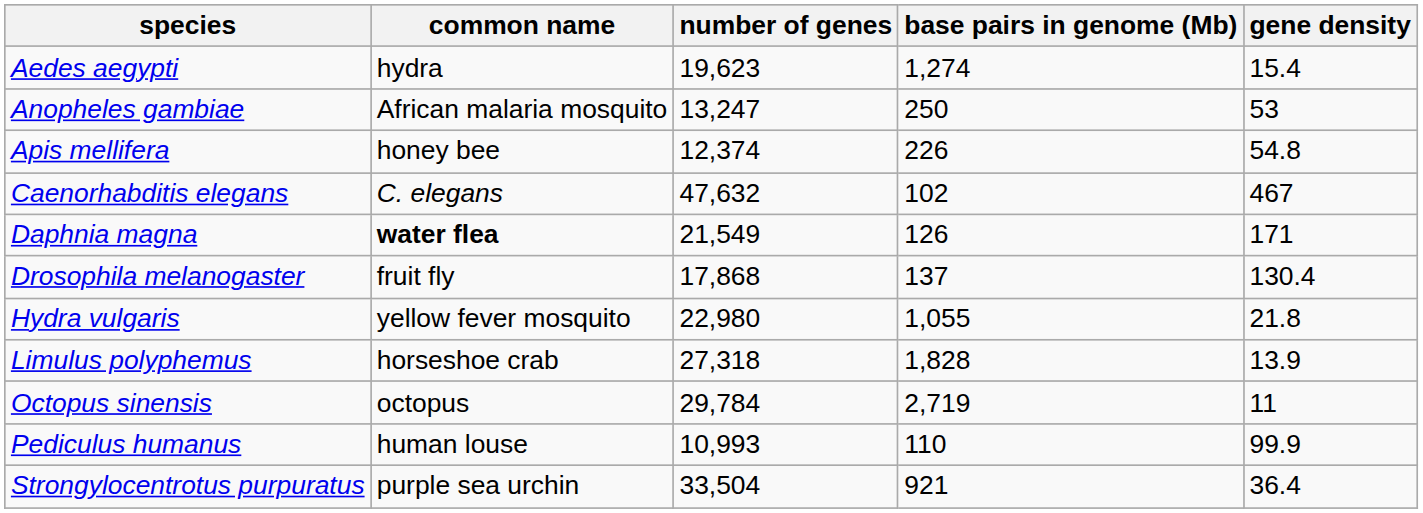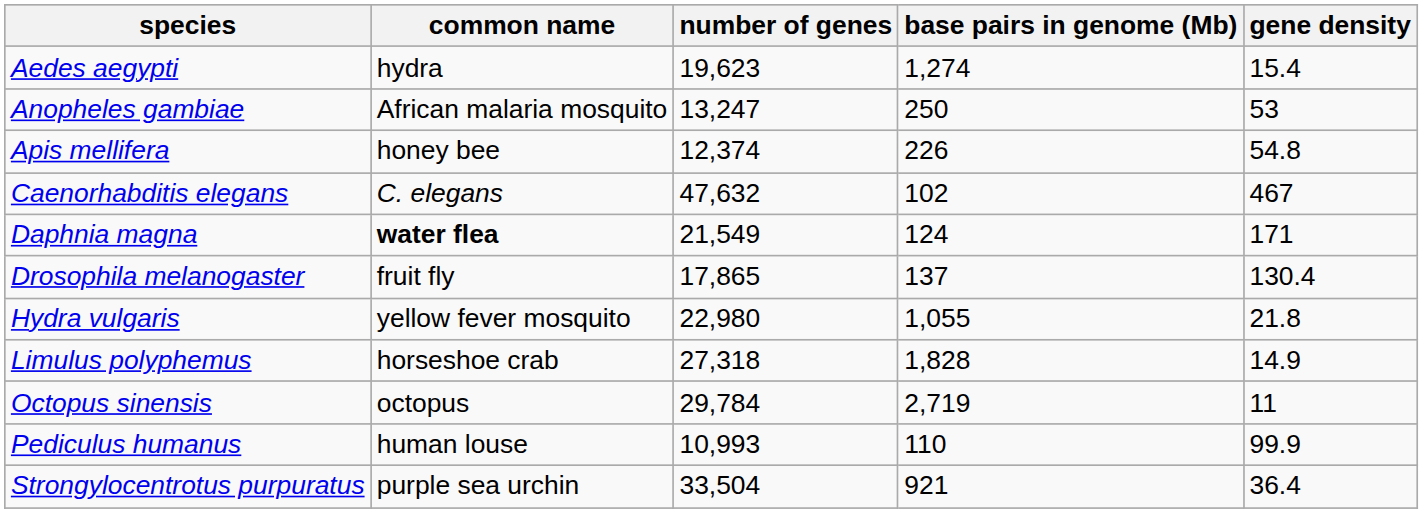Daphnia magna | base pairs in genome (Mb): 126 -> 124
Drosophila melanogaster | number of genes: 17,868 -> 17,865
Limulus polyphemus | gene density: 13.9 -> 14.9
